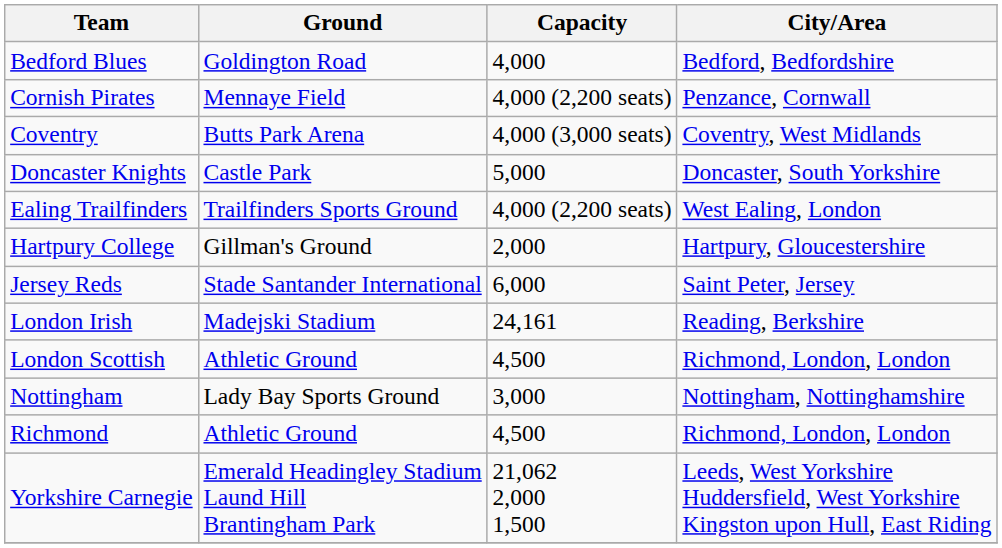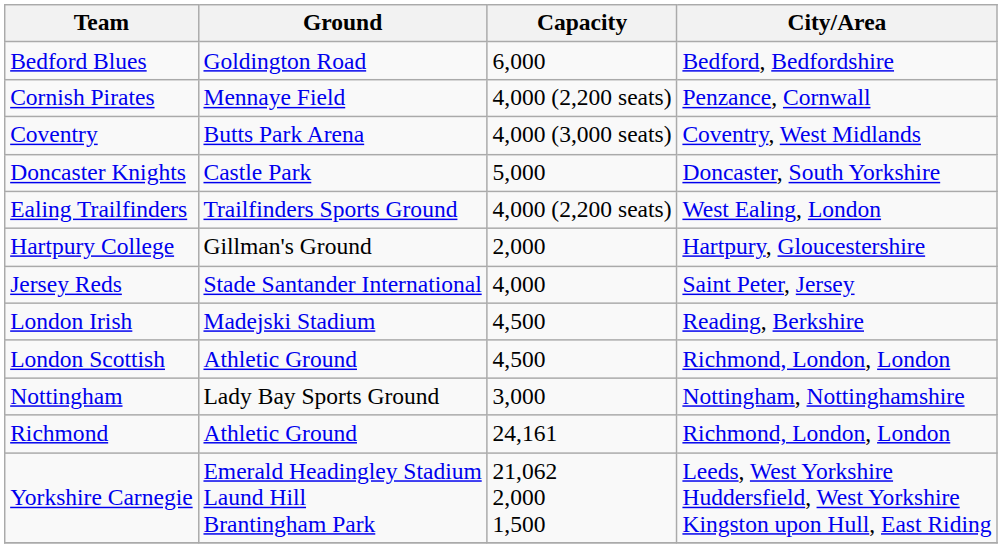Bedford Blues | Capacity: 4,000 -> 6,000
Jersey Reds | Capacity: 6,000 -> 4,000
London Irish | Capacity: 24,161 -> 4,500
Richmond | Capacity: 4,500 -> 24,161
